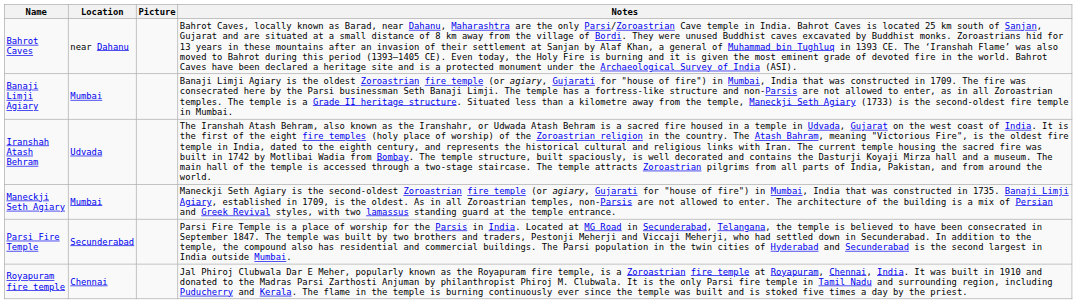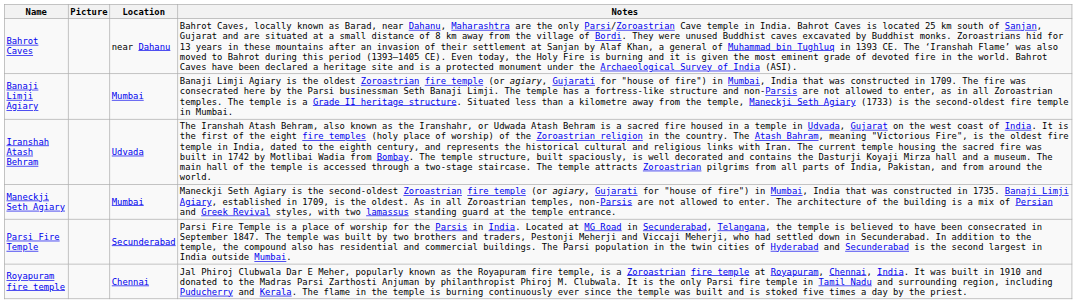columns swapped: Location <-> Picture
